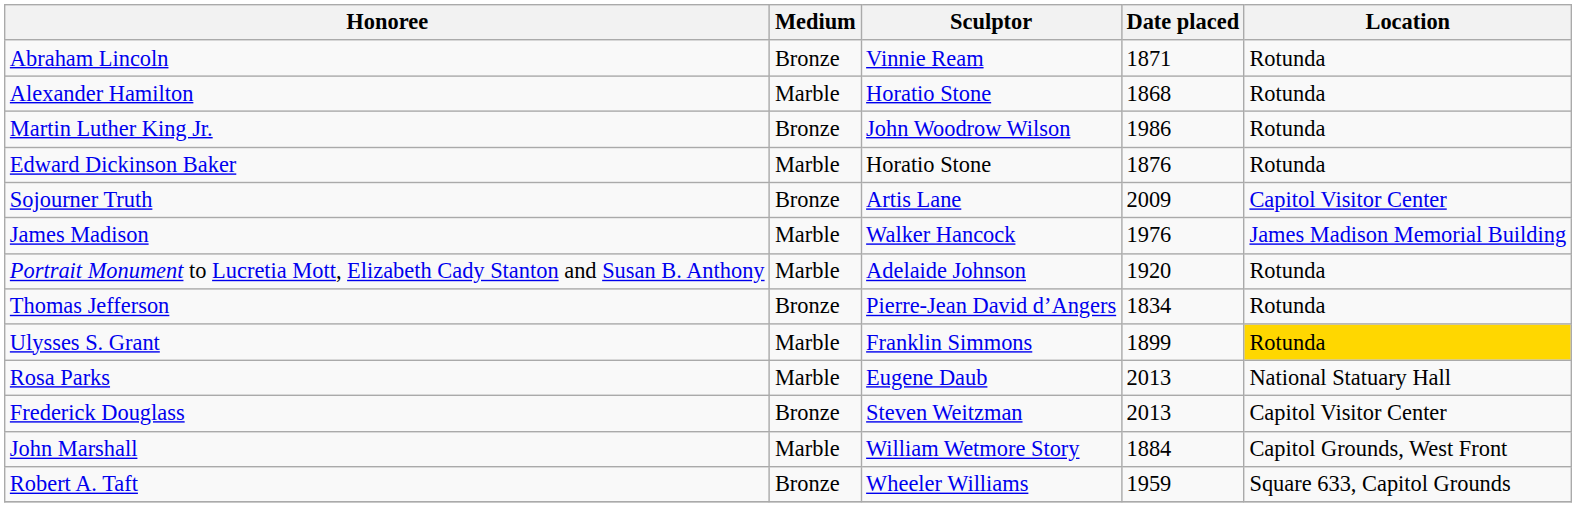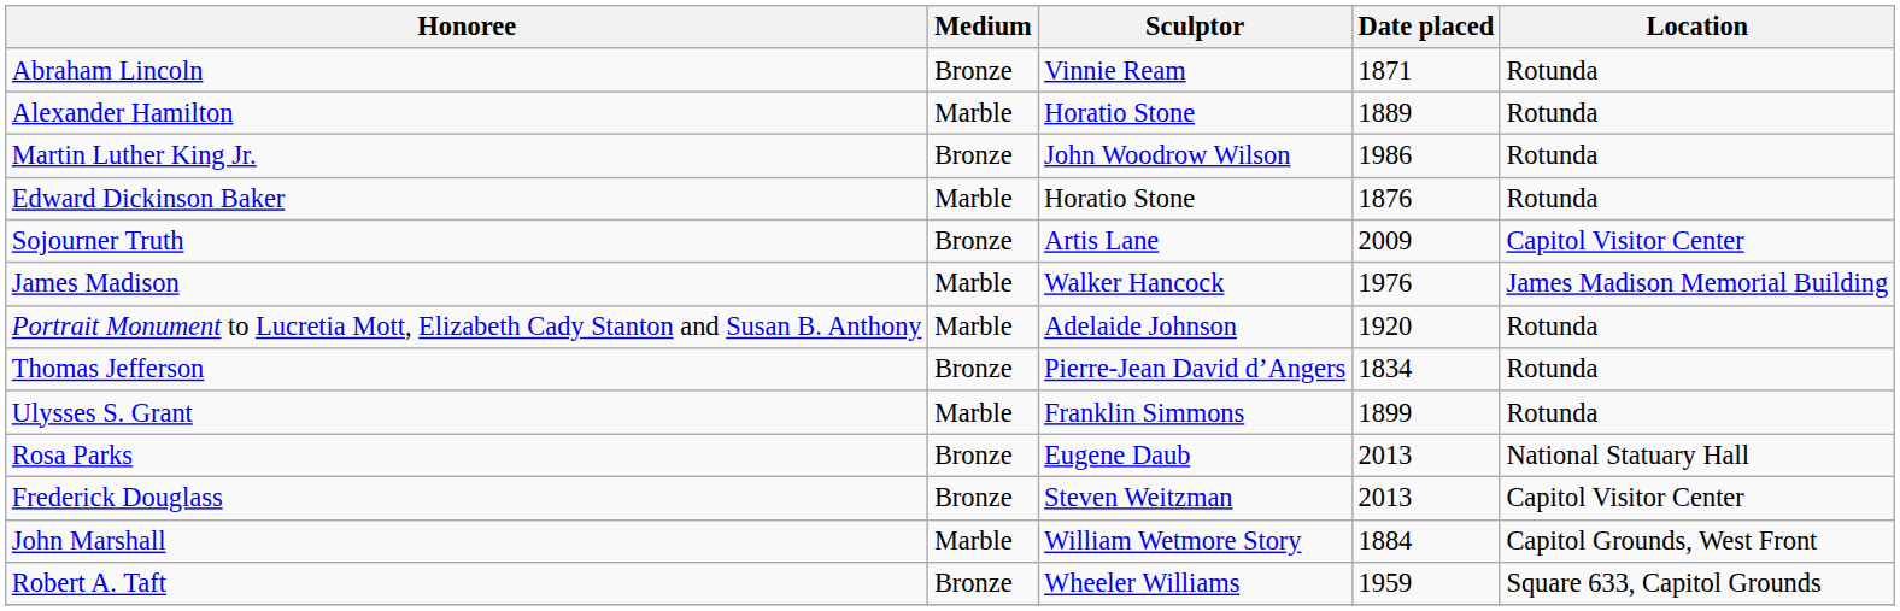Alexander Hamilton | Date placed: 1868 -> 1889
Ulysses S. Grant | Location: gold background -> no background
Rosa Parks | Medium: Marble -> Bronze
